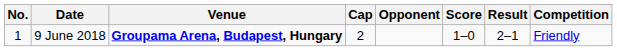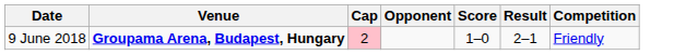- column: No. | 1
9 June 2018 | Cap: no background -> pink background
